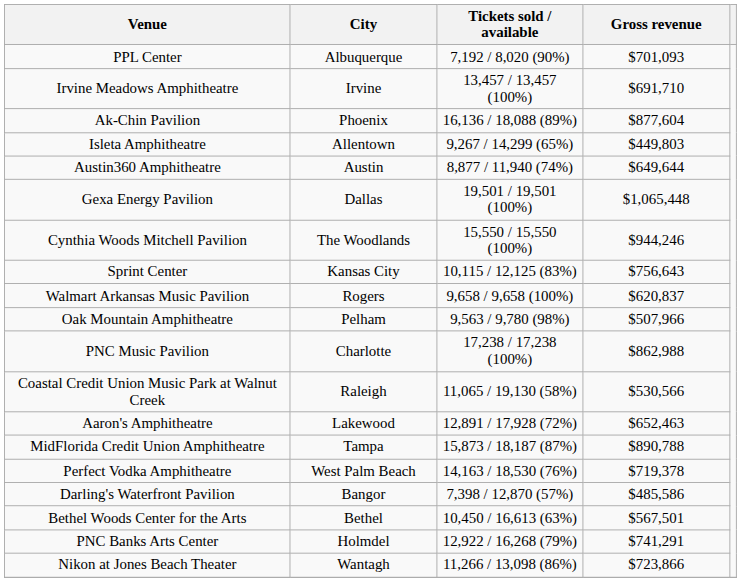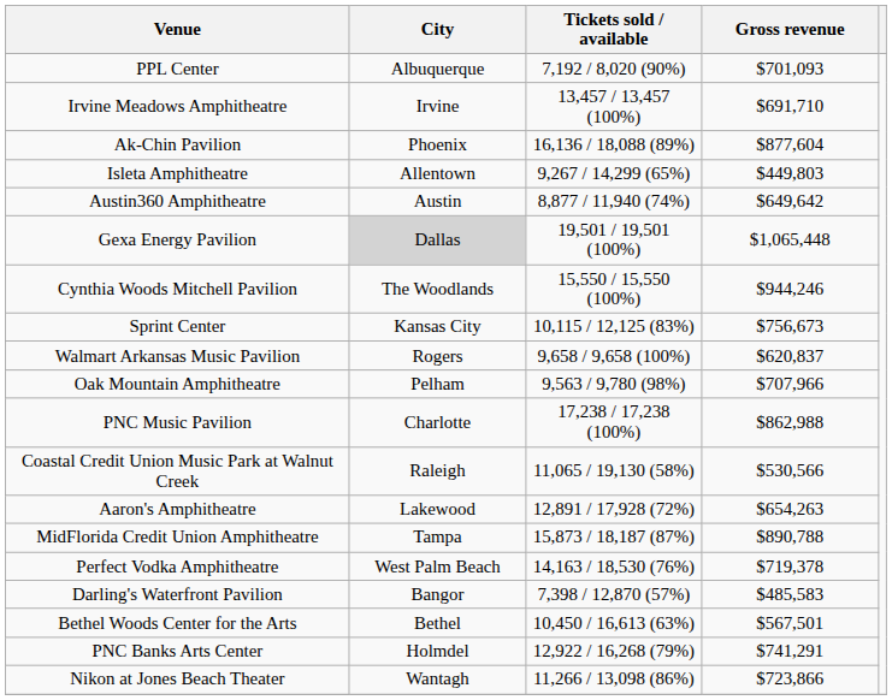Austin360 Amphitheatre | Gross revenue: $649,644 -> $649,642
Gexa Energy Pavilion | City: no background -> lightgrey background
Sprint Center | Gross revenue: $756,643 -> $756,673
Oak Mountain Amphitheatre | Gross revenue: $507,966 -> $707,966
Aaron's Amphitheatre | Gross revenue: $652,463 -> $654,263
Darling's Waterfront Pavilion | Gross revenue: $485,586 -> $485,583
